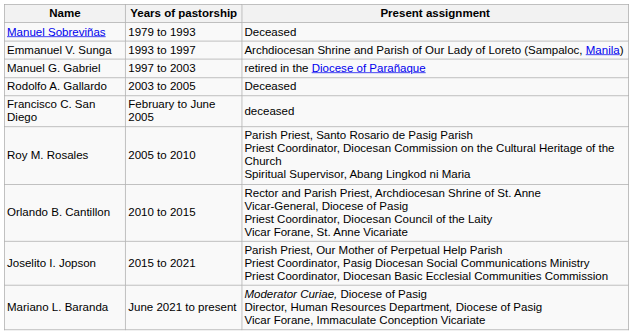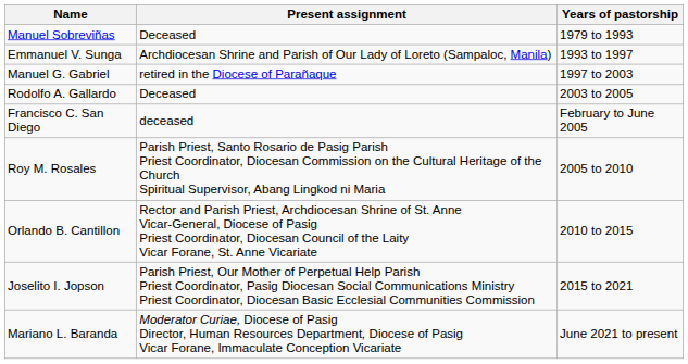columns swapped: Years of pastorship <-> Present assignment
